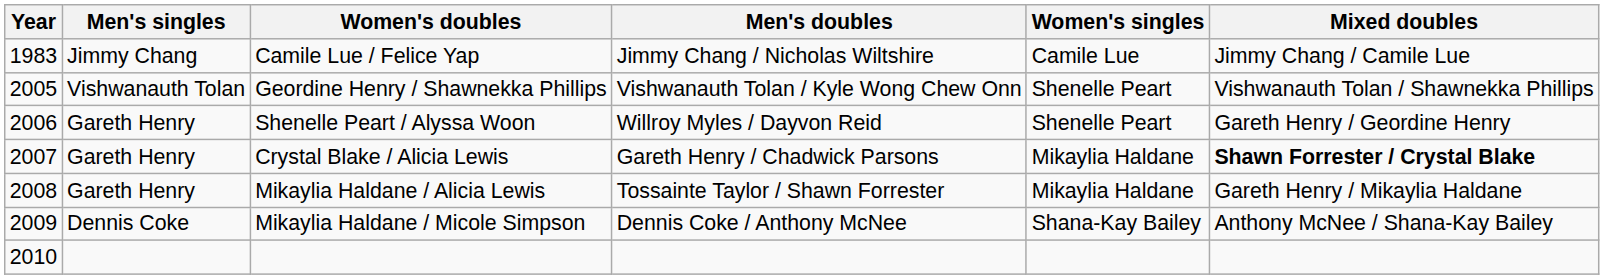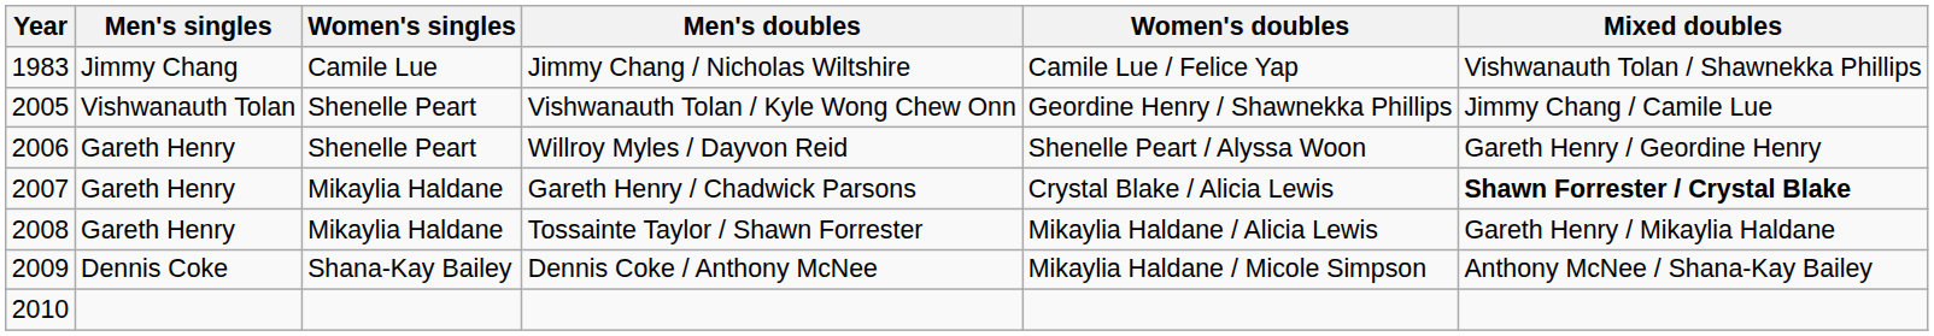columns swapped: Women's singles <-> Women's doubles
Jimmy Chang / Nicholas Wiltshire | Mixed doubles: Jimmy Chang / Camile Lue -> Vishwanauth Tolan / Shawnekka Phillips
Vishwanauth Tolan / Kyle Wong Chew Onn | Mixed doubles: Vishwanauth Tolan / Shawnekka Phillips -> Jimmy Chang / Camile Lue
